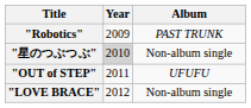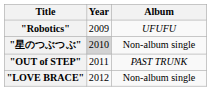"Robotics" | Album: PAST TRUNK -> UFUFU
"OUT of STEP" | Album: UFUFU -> PAST TRUNK
